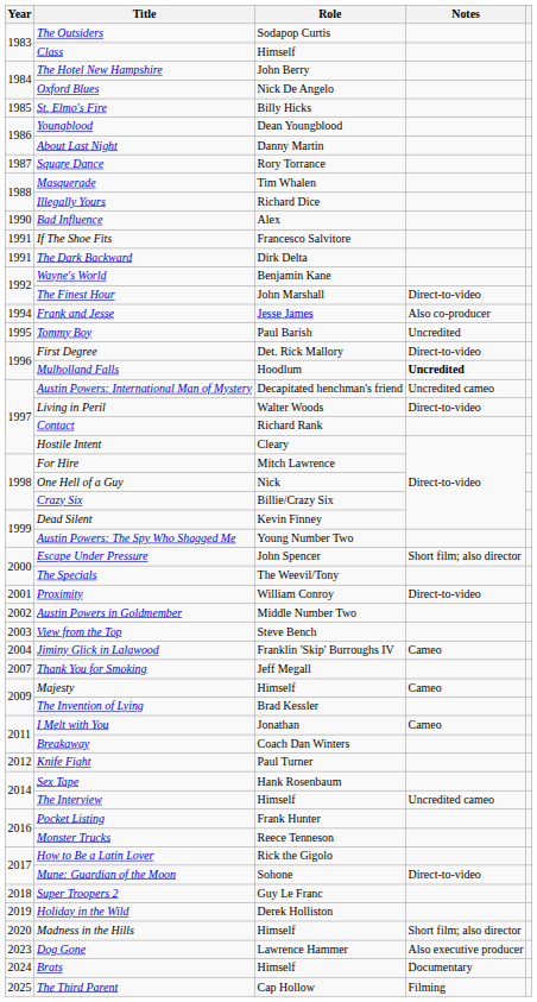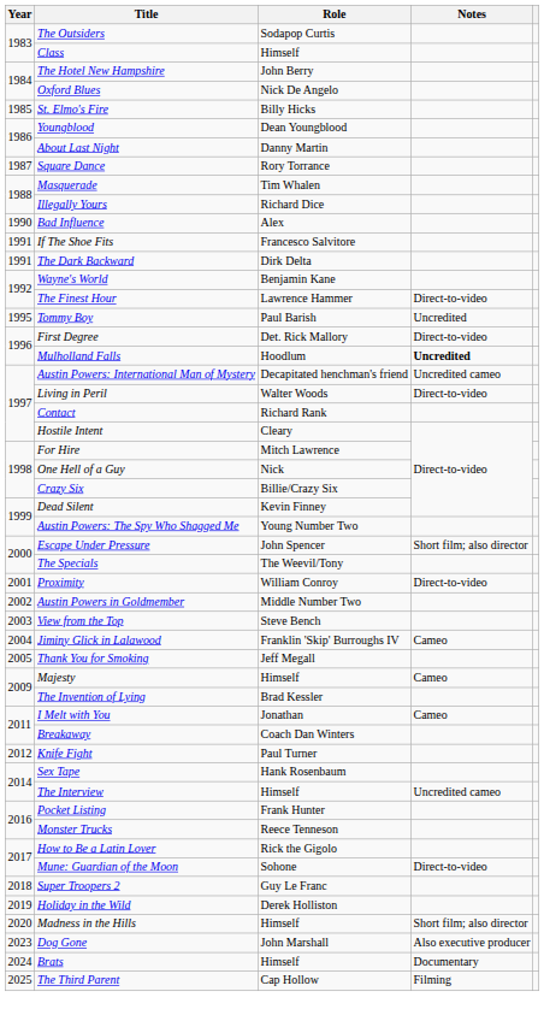The Finest Hour | Role: John Marshall -> Lawrence Hammer
- row: 1994 | Frank and Jesse | Jesse James | Also co-producer
Thank You for Smoking | Year: 2007 -> 2005
Dog Gone | Role: Lawrence Hammer -> John Marshall
